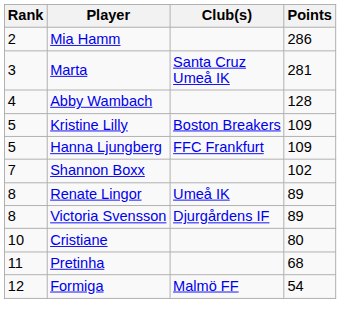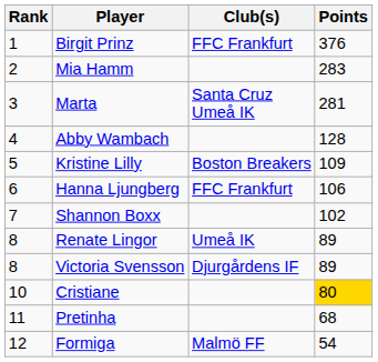+ row: 1 | Birgit Prinz | FFC Frankfurt | 376
Mia Hamm | Points: 286 -> 283
Hanna Ljungberg | Rank: 5 -> 6
Hanna Ljungberg | Points: 109 -> 106
Cristiane | Points: no background -> gold background
